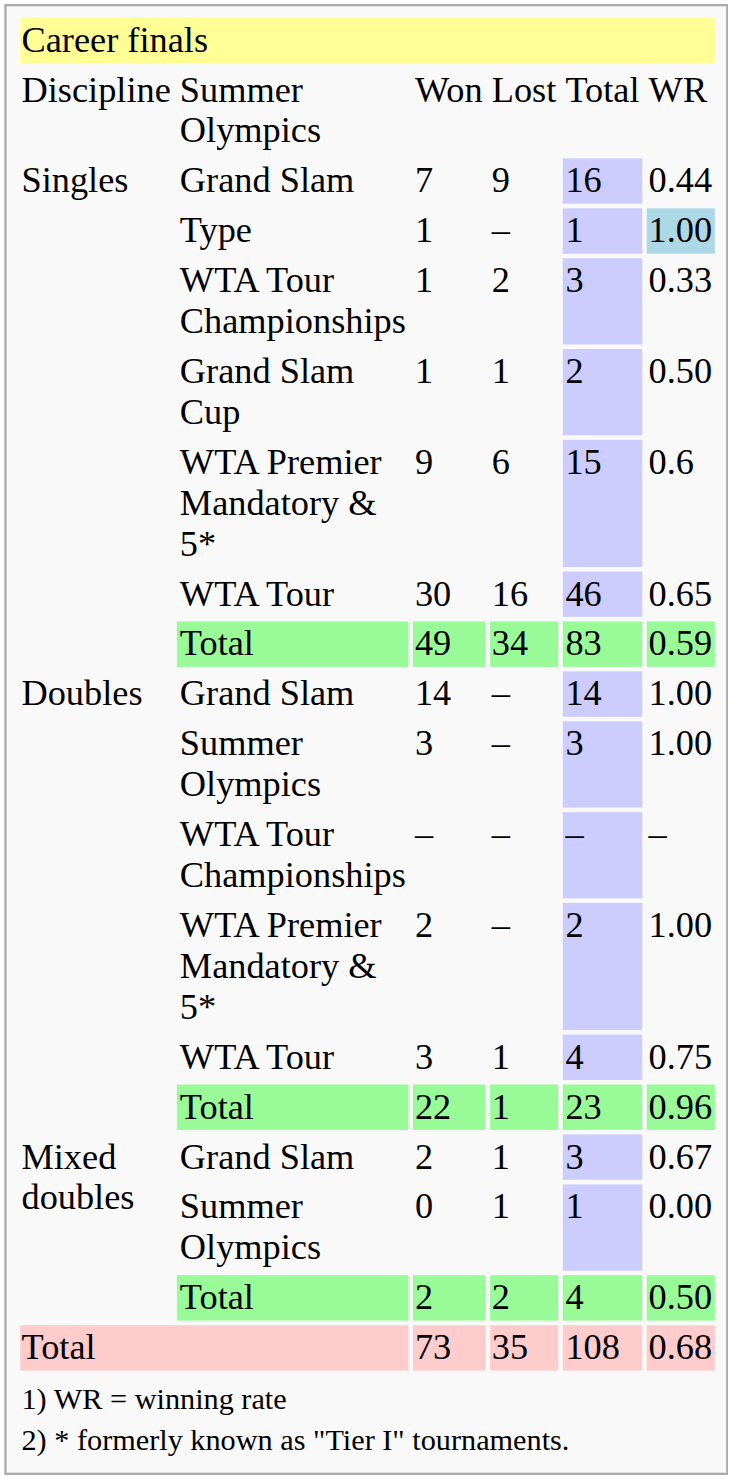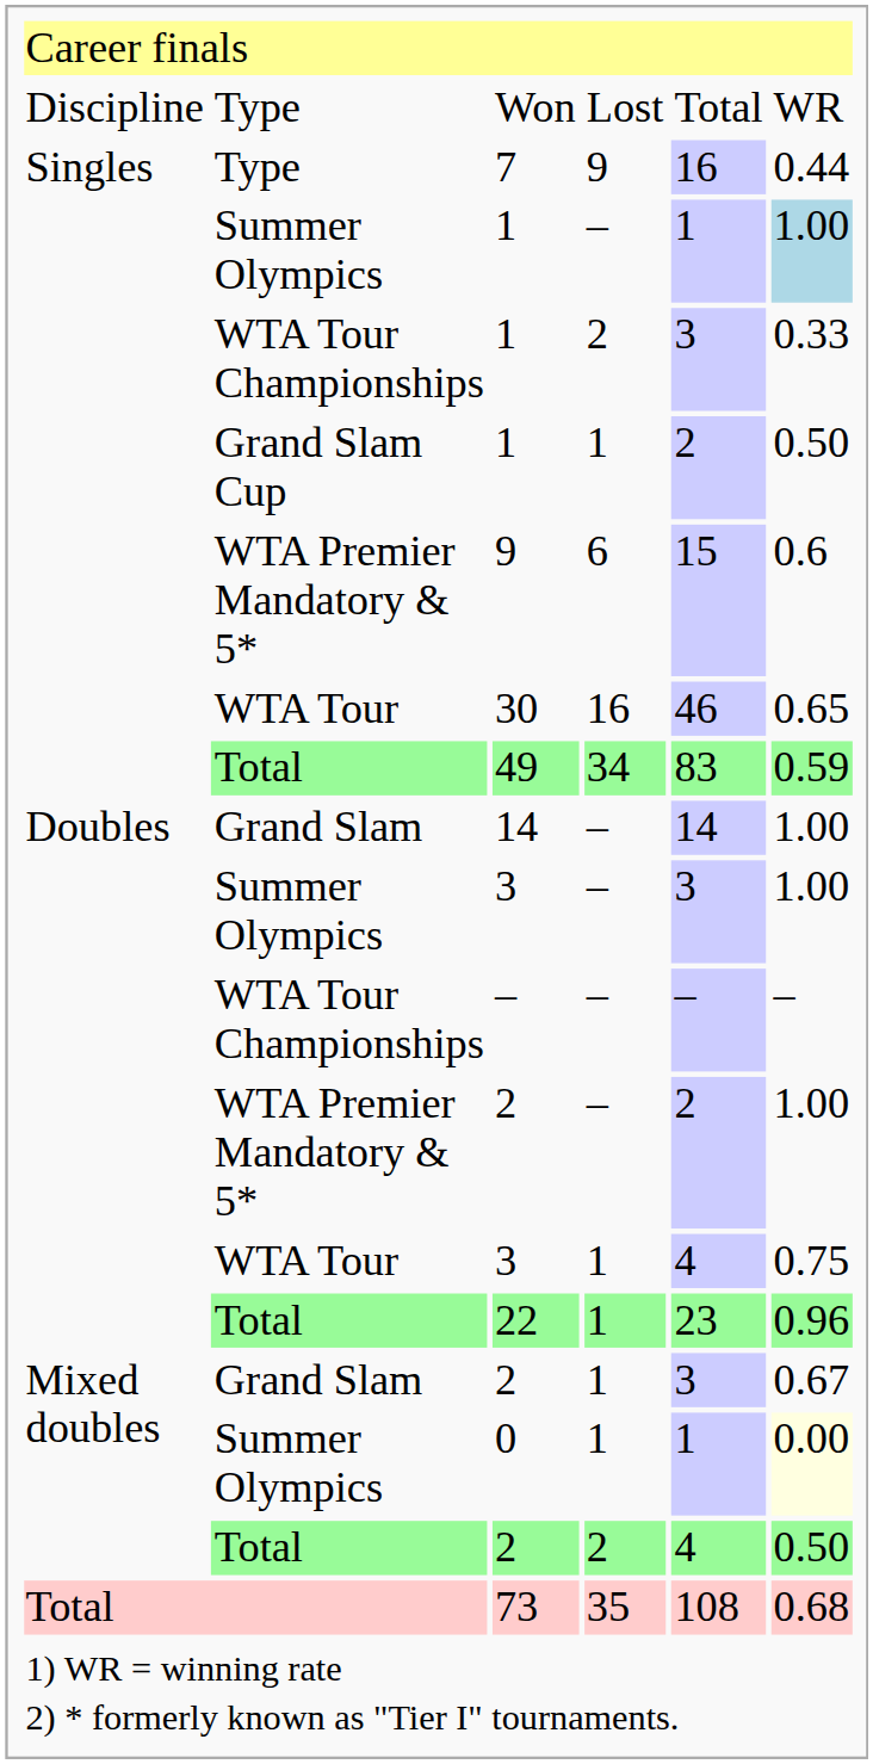Won | column 2: Summer Olympics -> Type
7 | column 2: Grand Slam -> Type
1 / – | column 2: Type -> Summer Olympics
0 | column 6: no background -> lightyellow background
